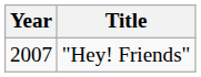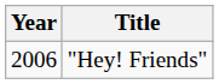"Hey! Friends" | Year: 2007 -> 2006
